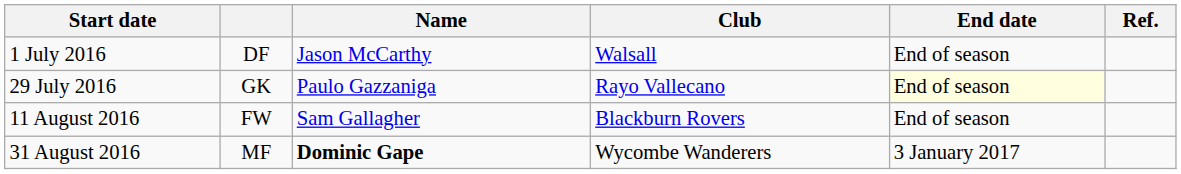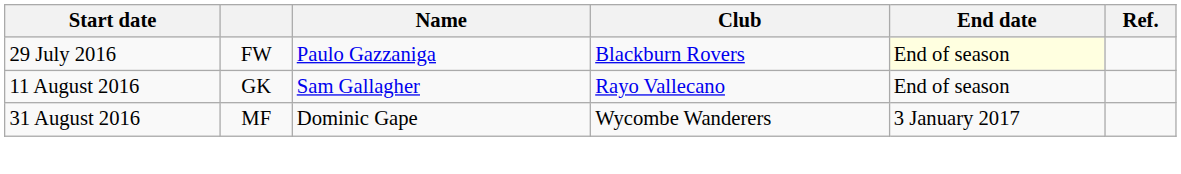- row: 1 July 2016 | DF | Jason McCarthy | Walsall | End of season
29 July 2016 | column 2: GK -> FW
29 July 2016 | Club: Rayo Vallecano -> Blackburn Rovers
11 August 2016 | column 2: FW -> GK
11 August 2016 | Club: Blackburn Rovers -> Rayo Vallecano
31 August 2016 | Name: bold -> normal
